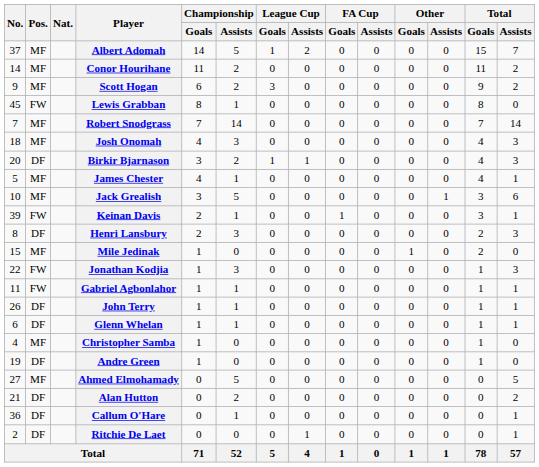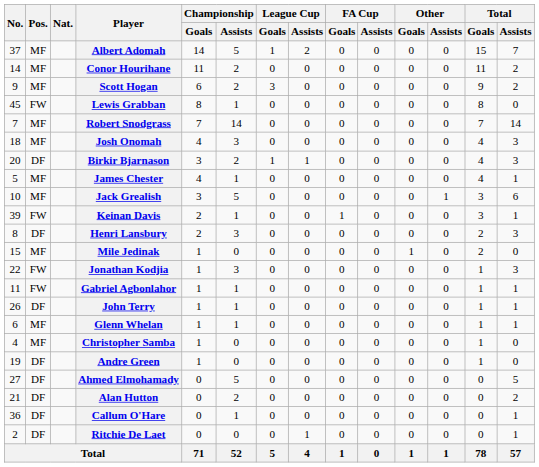Glenn Whelan | Pos.: DF -> MF
Ahmed Elmohamady | Pos.: MF -> DF
